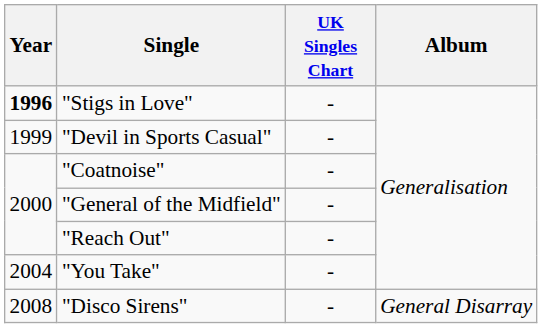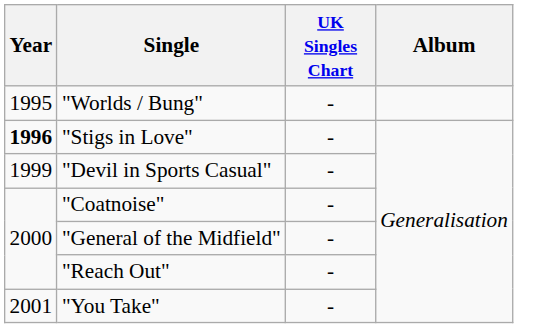+ row: 1995 | "Worlds / Bung" | -
"You Take" | Year: 2004 -> 2001
- row: 2008 | "Disco Sirens" | - | General Disarray
